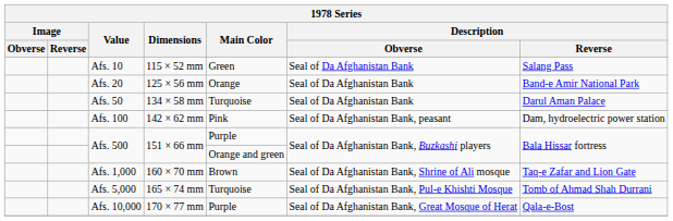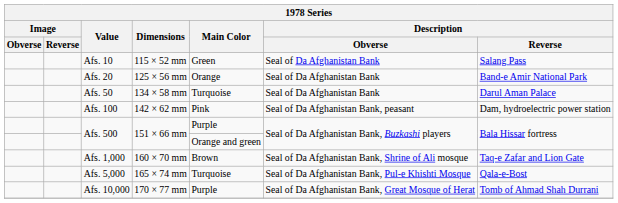Afs. 5,000 | Description / Reverse: Tomb of Ahmad Shah Durrani -> Qala-e-Bost
Afs. 10,000 | Description / Reverse: Qala-e-Bost -> Tomb of Ahmad Shah Durrani
